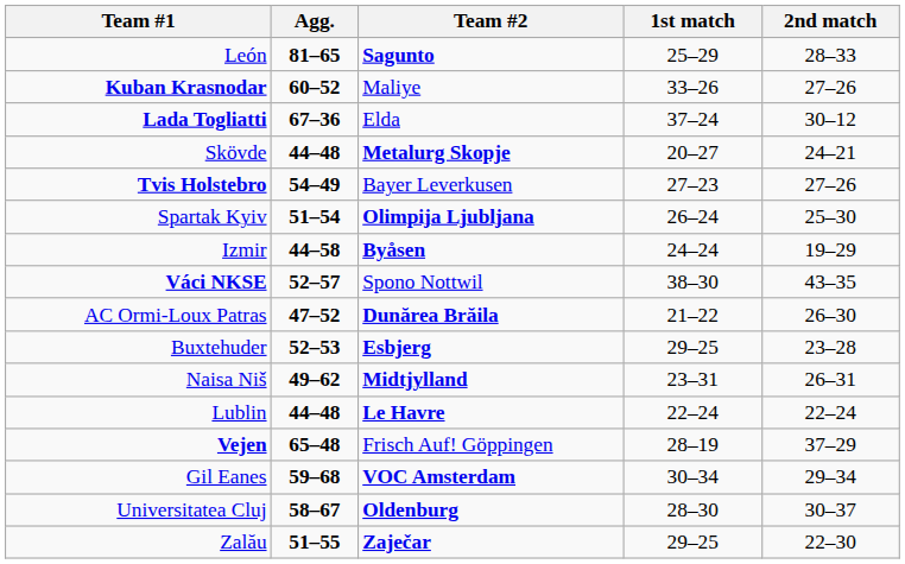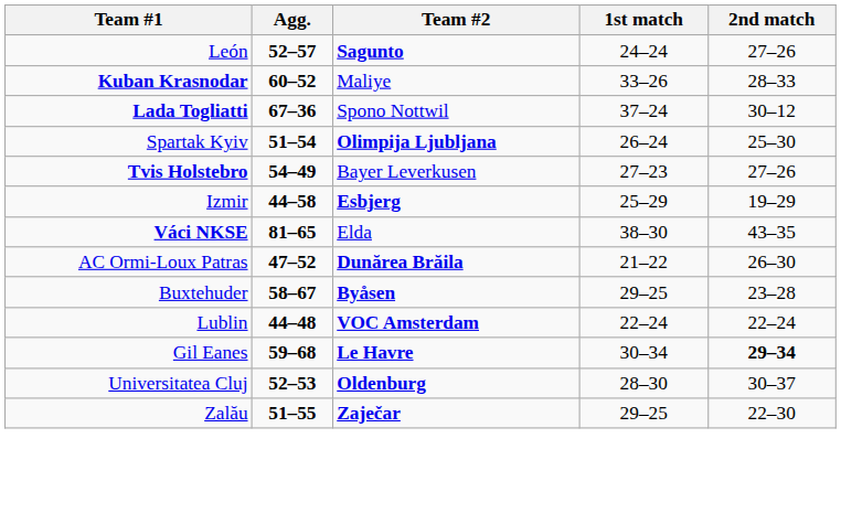León | Agg.: 81–65 -> 52–57
León | 1st match: 25–29 -> 24–24
León | 2nd match: 28–33 -> 27–26
Kuban Krasnodar | 2nd match: 27–26 -> 28–33
Lada Togliatti | Team #2: Elda -> Spono Nottwil
- row: Skövde | 44–48 | Metalurg Skopje | 20–27 | 24–21
rows swapped: Spartak Kyiv <-> Tvis Holstebro
Izmir | Team #2: Byåsen -> Esbjerg
Izmir | 1st match: 24–24 -> 25–29
Váci NKSE | Agg.: 52–57 -> 81–65
Váci NKSE | Team #2: Spono Nottwil -> Elda
Buxtehuder | Agg.: 52–53 -> 58–67
Buxtehuder | Team #2: Esbjerg -> Byåsen
- row: Naisa Niš | 49–62 | Midtjylland | 23–31 | 26–31
Lublin | Team #2: Le Havre -> VOC Amsterdam
- row: Vejen | 65–48 | Frisch Auf! Göppingen | 28–19 | 37–29
Gil Eanes | Team #2: VOC Amsterdam -> Le Havre
Gil Eanes | 2nd match: normal -> bold
Universitatea Cluj | Agg.: 58–67 -> 52–53
